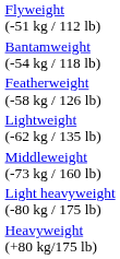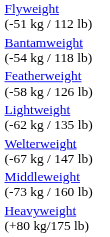+ row: Welterweight (-67 kg / 147 lb)
- row: Light heavyweight (-80 kg / 175 lb)
